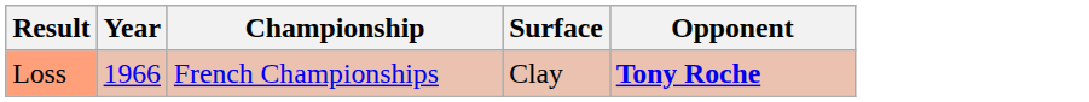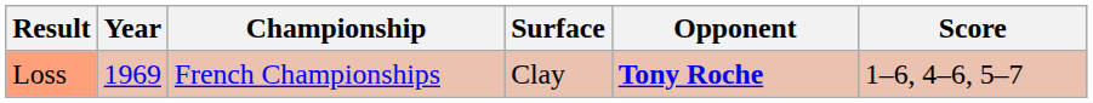+ column: Score | 1–6, 4–6, 5–7
Loss | Year: 1966 -> 1969
